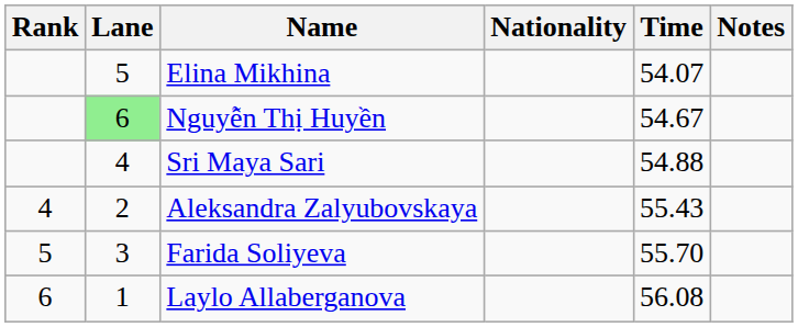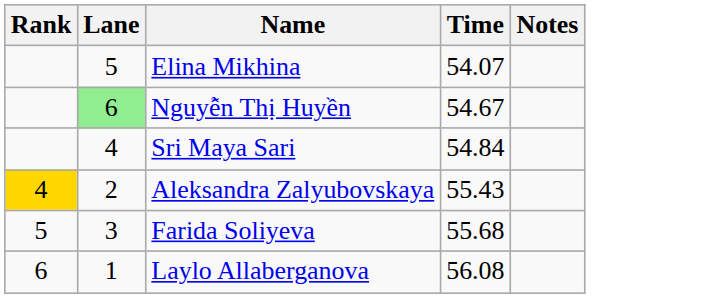- column: Nationality
Sri Maya Sari | Time: 54.88 -> 54.84
Aleksandra Zalyubovskaya | Rank: no background -> gold background
Farida Soliyeva | Time: 55.70 -> 55.68
